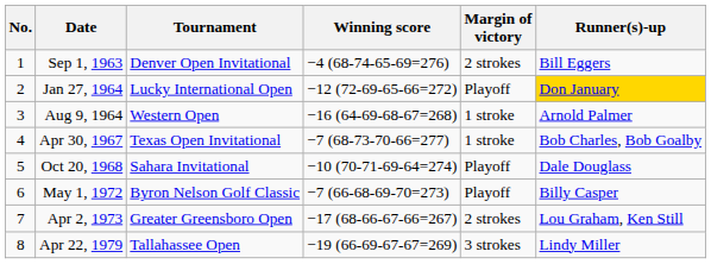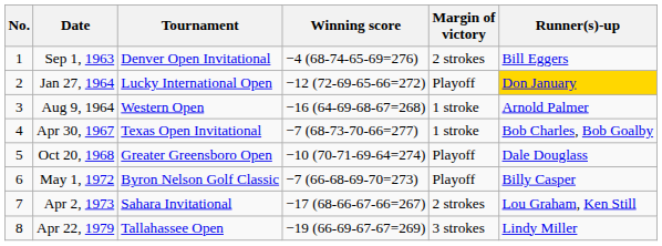Oct 20, 1968 | Tournament: Sahara Invitational -> Greater Greensboro Open
Apr 2, 1973 | Tournament: Greater Greensboro Open -> Sahara Invitational
